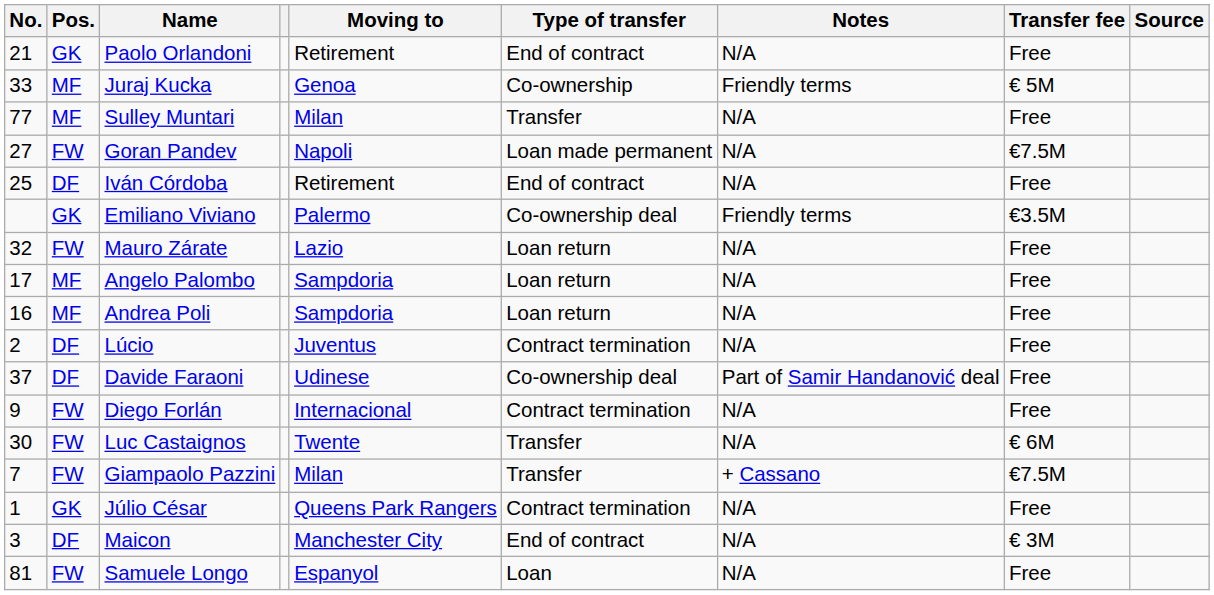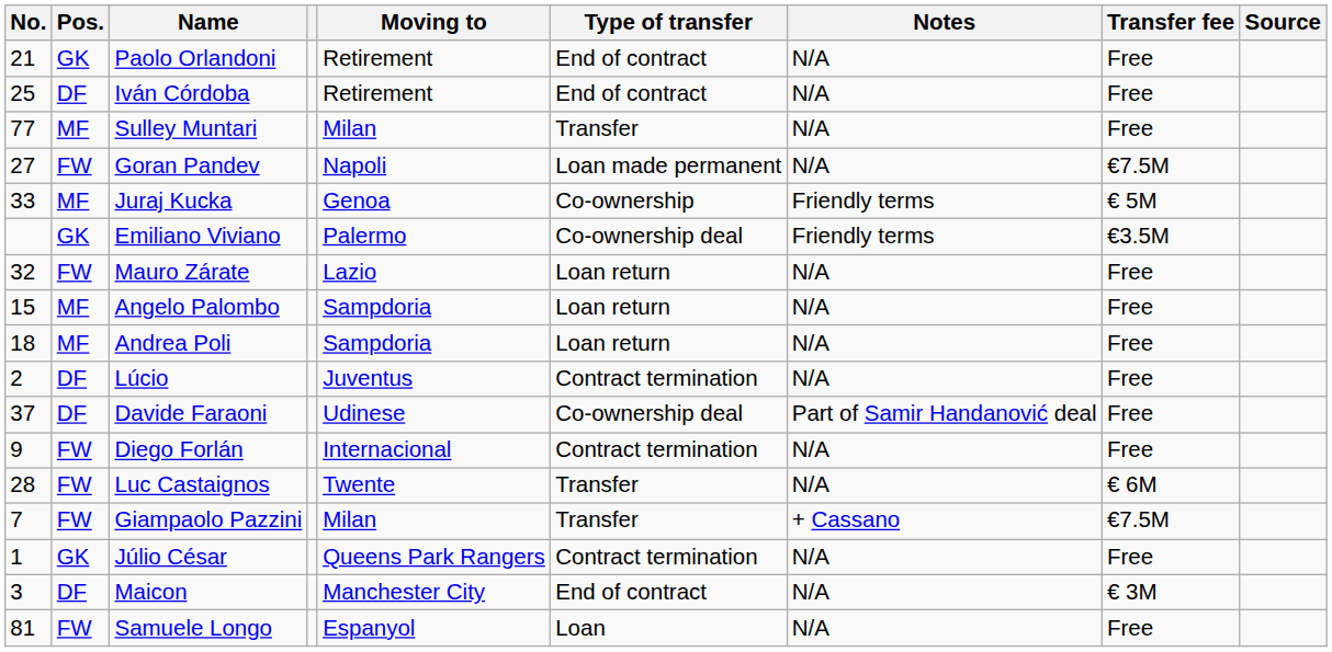rows swapped: Iván Córdoba <-> Juraj Kucka
Angelo Palombo | No.: 17 -> 15
Andrea Poli | No.: 16 -> 18
Luc Castaignos | No.: 30 -> 28
